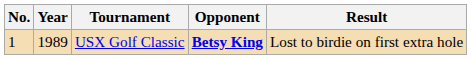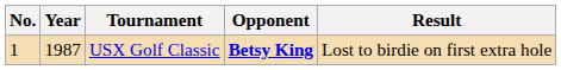USX Golf Classic | Year: 1989 -> 1987
